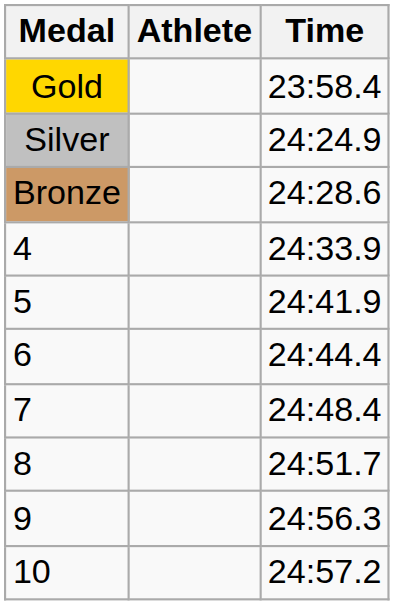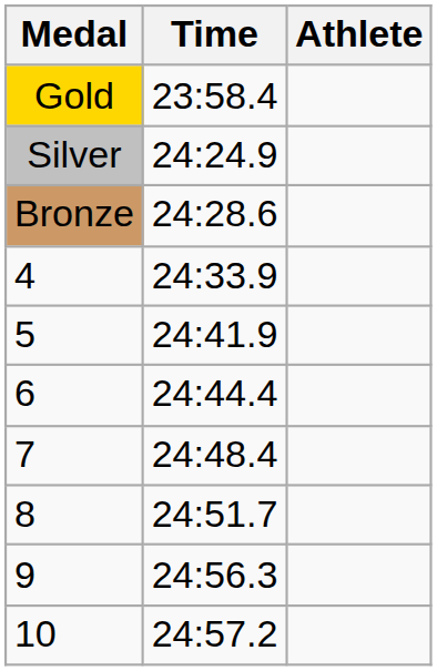columns swapped: Athlete <-> Time
